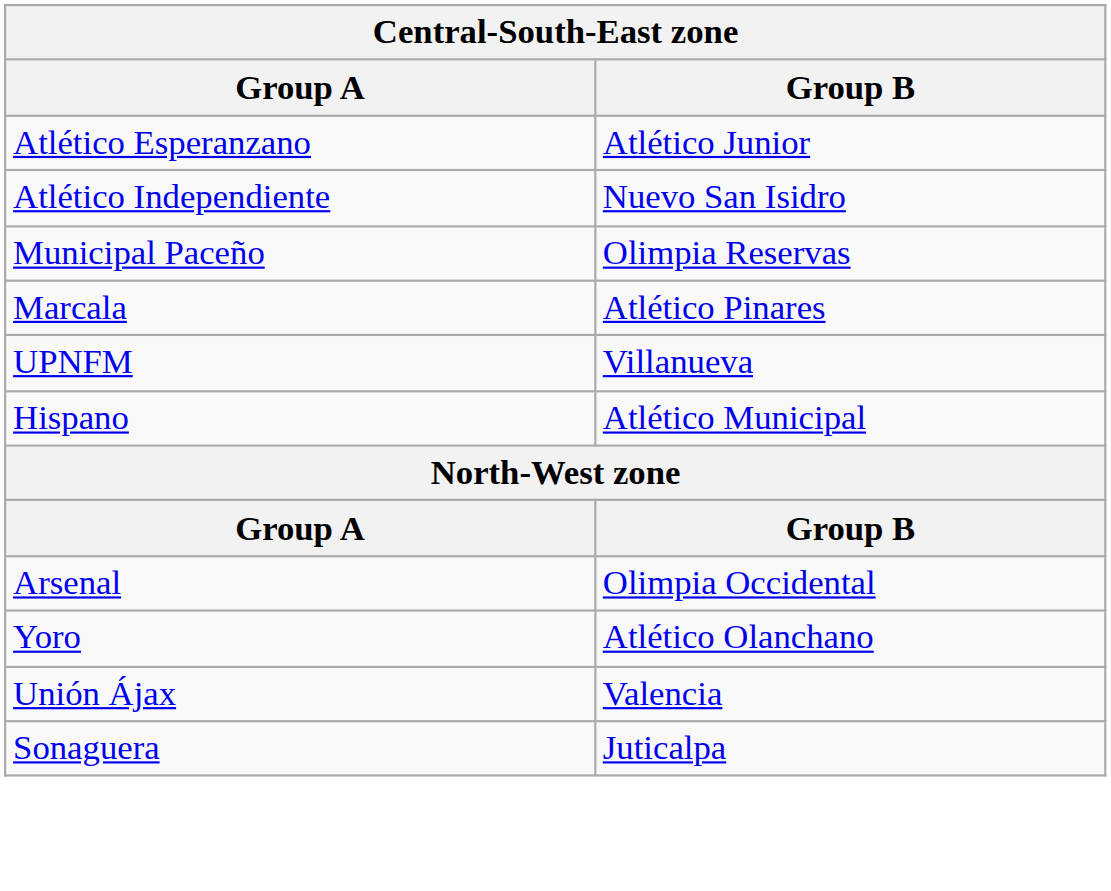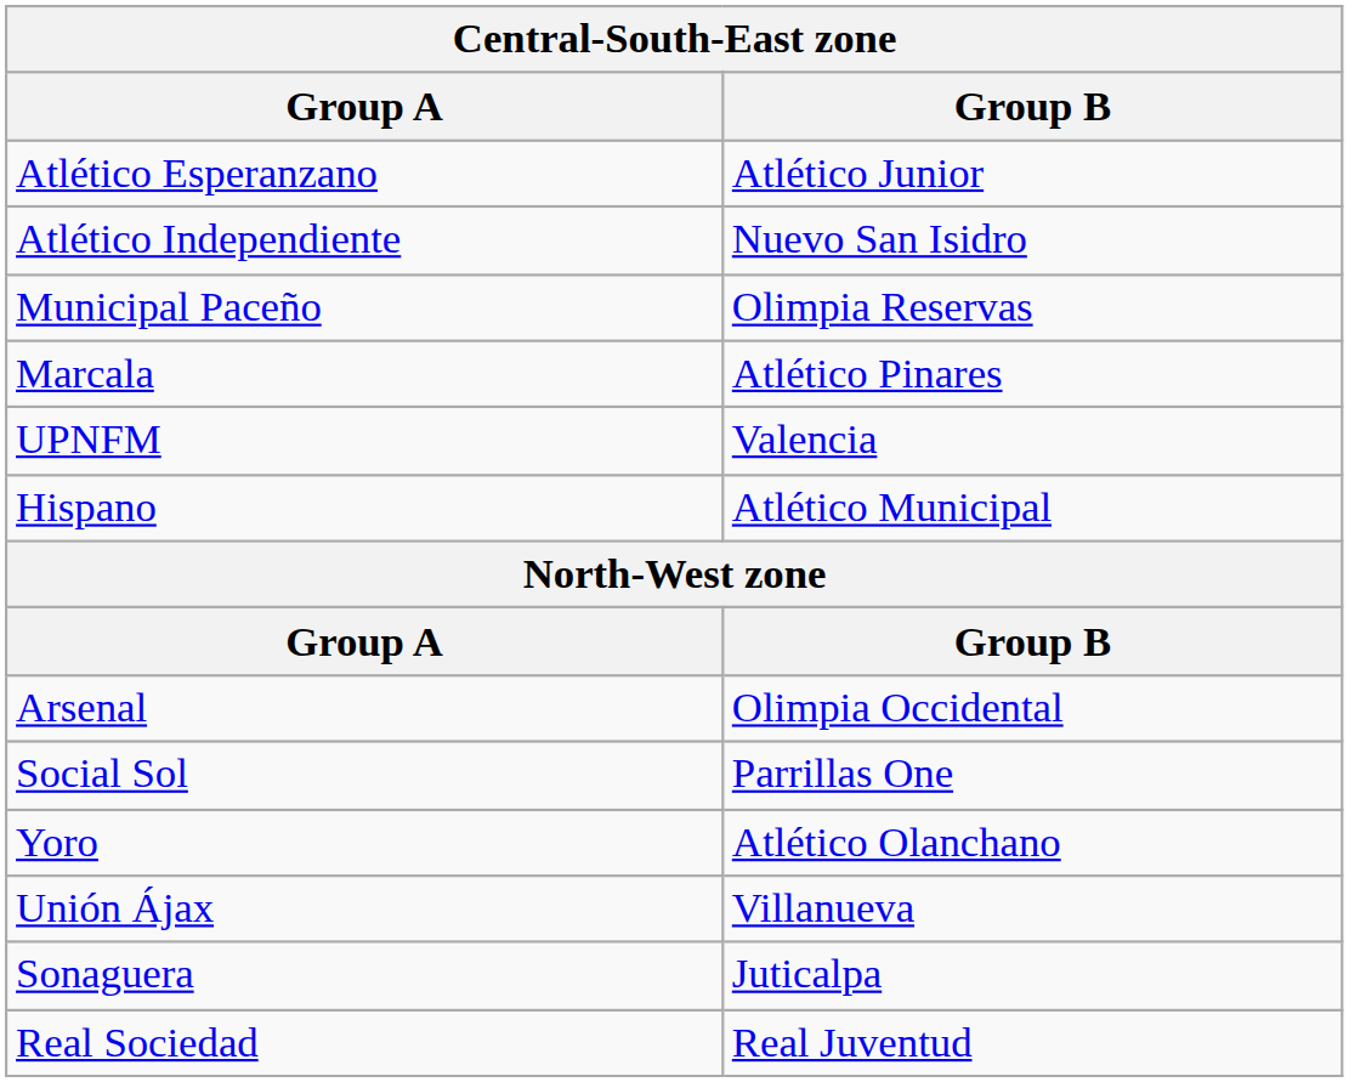UPNFM | Group B: Villanueva -> Valencia
+ row: Social Sol | Parrillas One
Unión Ájax | Group B: Valencia -> Villanueva
+ row: Real Sociedad | Real Juventud
